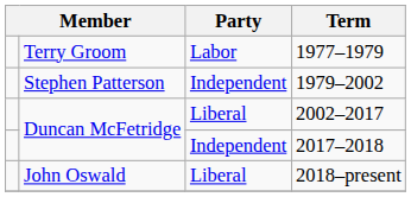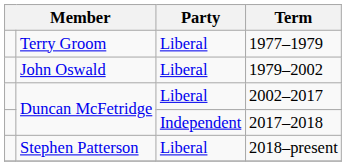1977–1979 | Party: Labor -> Liberal
1979–2002 | column 2: Stephen Patterson -> John Oswald
1979–2002 | Party: Independent -> Liberal
2018–present | column 2: John Oswald -> Stephen Patterson
